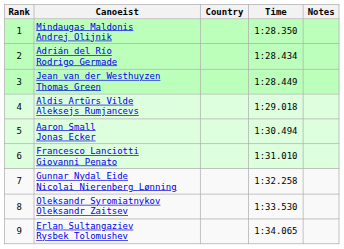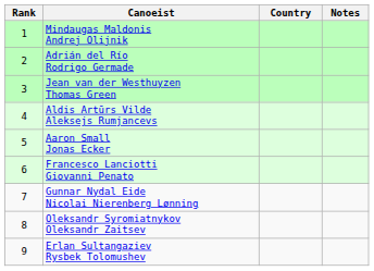- column: Time | 1:28.350 | 1:28.434 | 1:28.449 | 1:29.018 | 1:30.494 | 1:31.010 | 1:32.258 | 1:33.530 | 1:34.065
